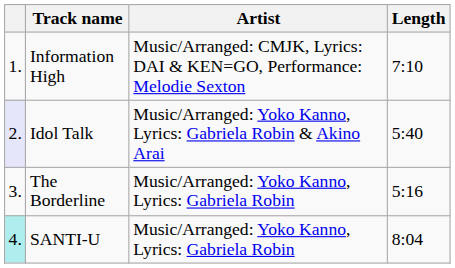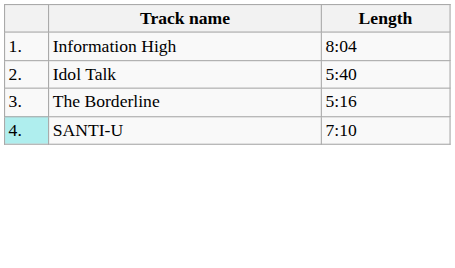- column: Artist | Music/Arranged: CMJK, Lyrics: DAI & KEN=GO, Performance: Melodie Sexton | Music/Arranged: Yoko Kanno, Lyrics: Gabriela Robin & Akino Arai | Music/Arranged: Yoko Kanno, Lyrics: Gabriela Robin | Music/Arranged: Yoko Kanno, Lyrics: Gabriela Robin
Information High | Length: 7:10 -> 8:04
Idol Talk | column 1: lavender background -> no background
SANTI-U | Length: 8:04 -> 7:10
